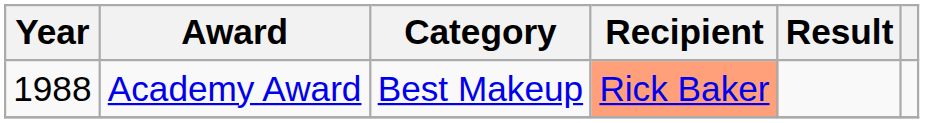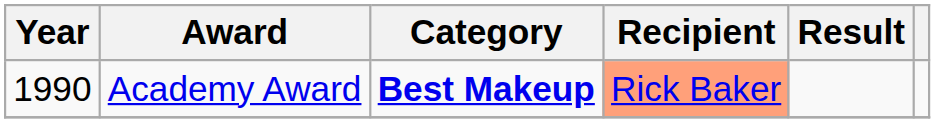Academy Award | Year: 1988 -> 1990
Academy Award | Category: normal -> bold
